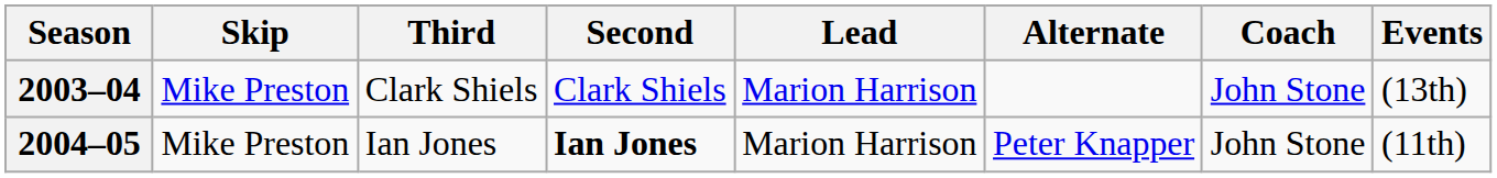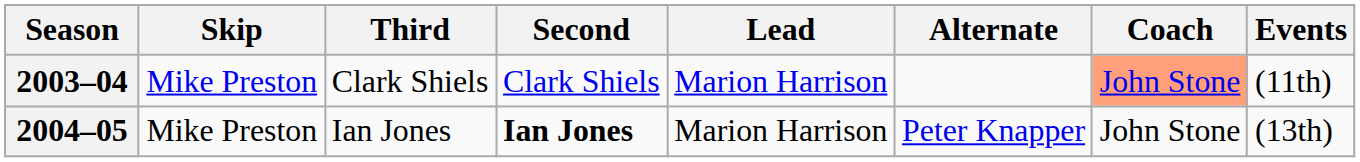2003–04 | Coach: no background -> lightsalmon background
2003–04 | Events: (13th) -> (11th)
2004–05 | Events: (11th) -> (13th)
